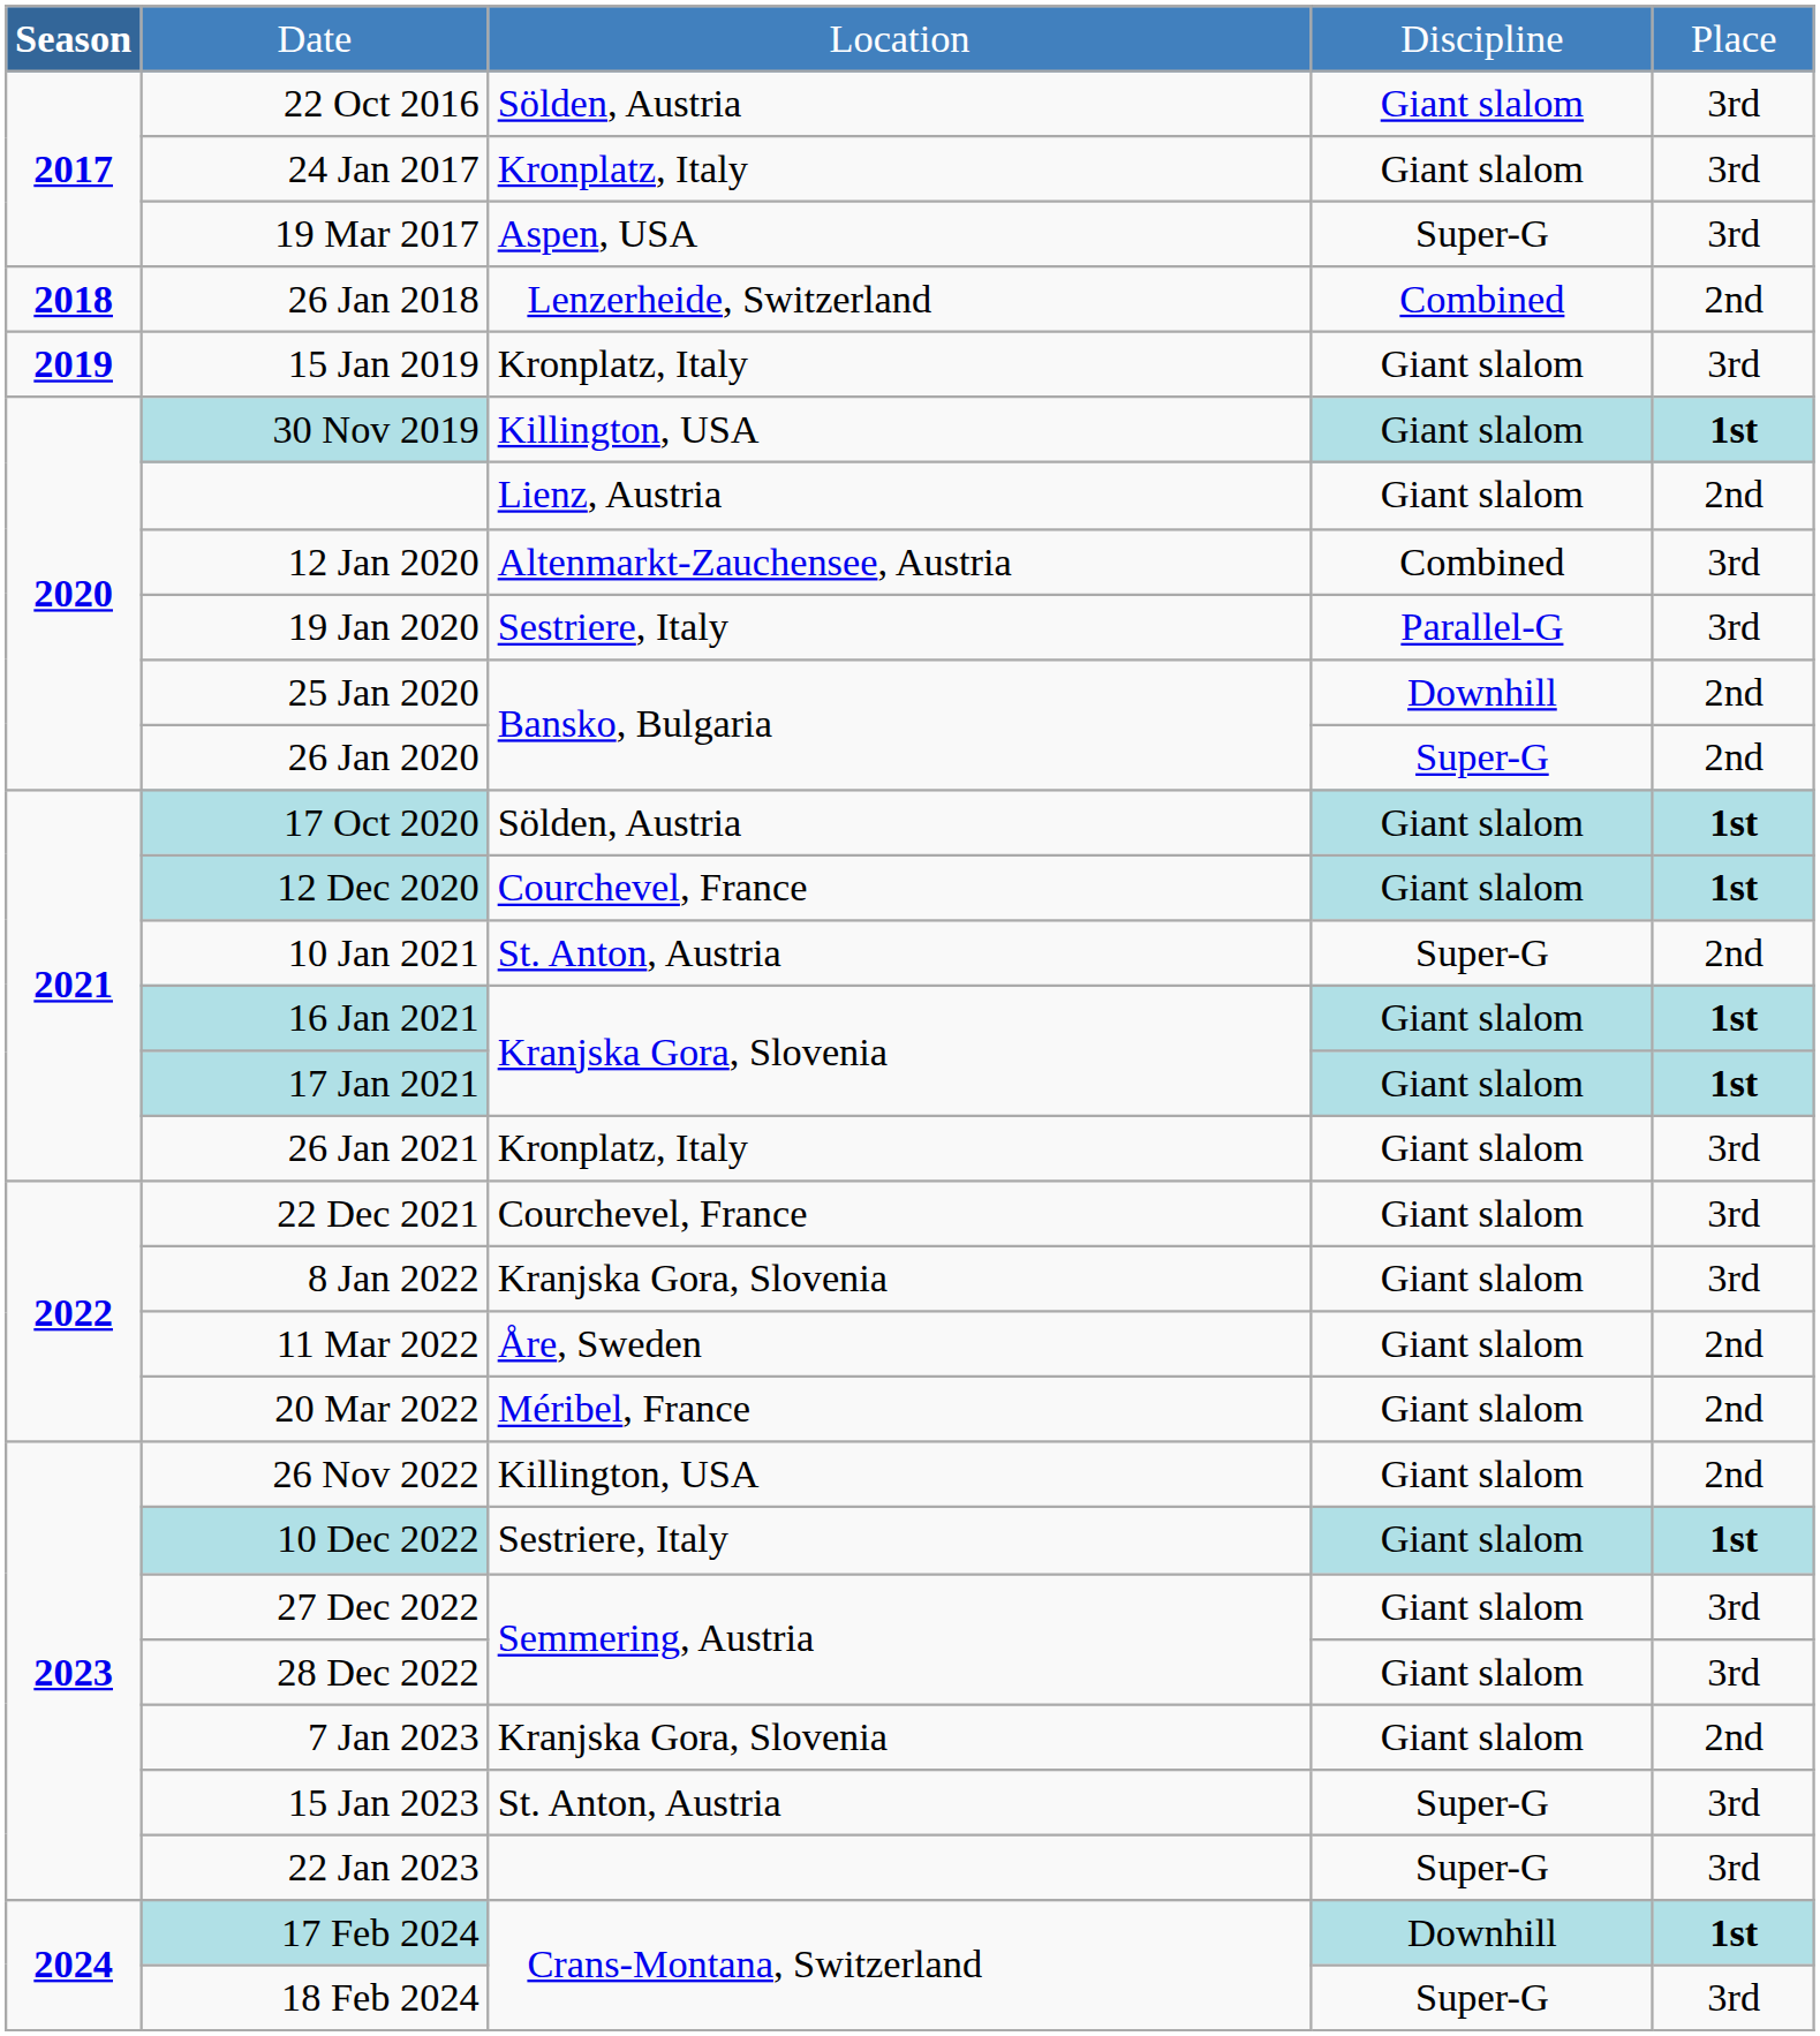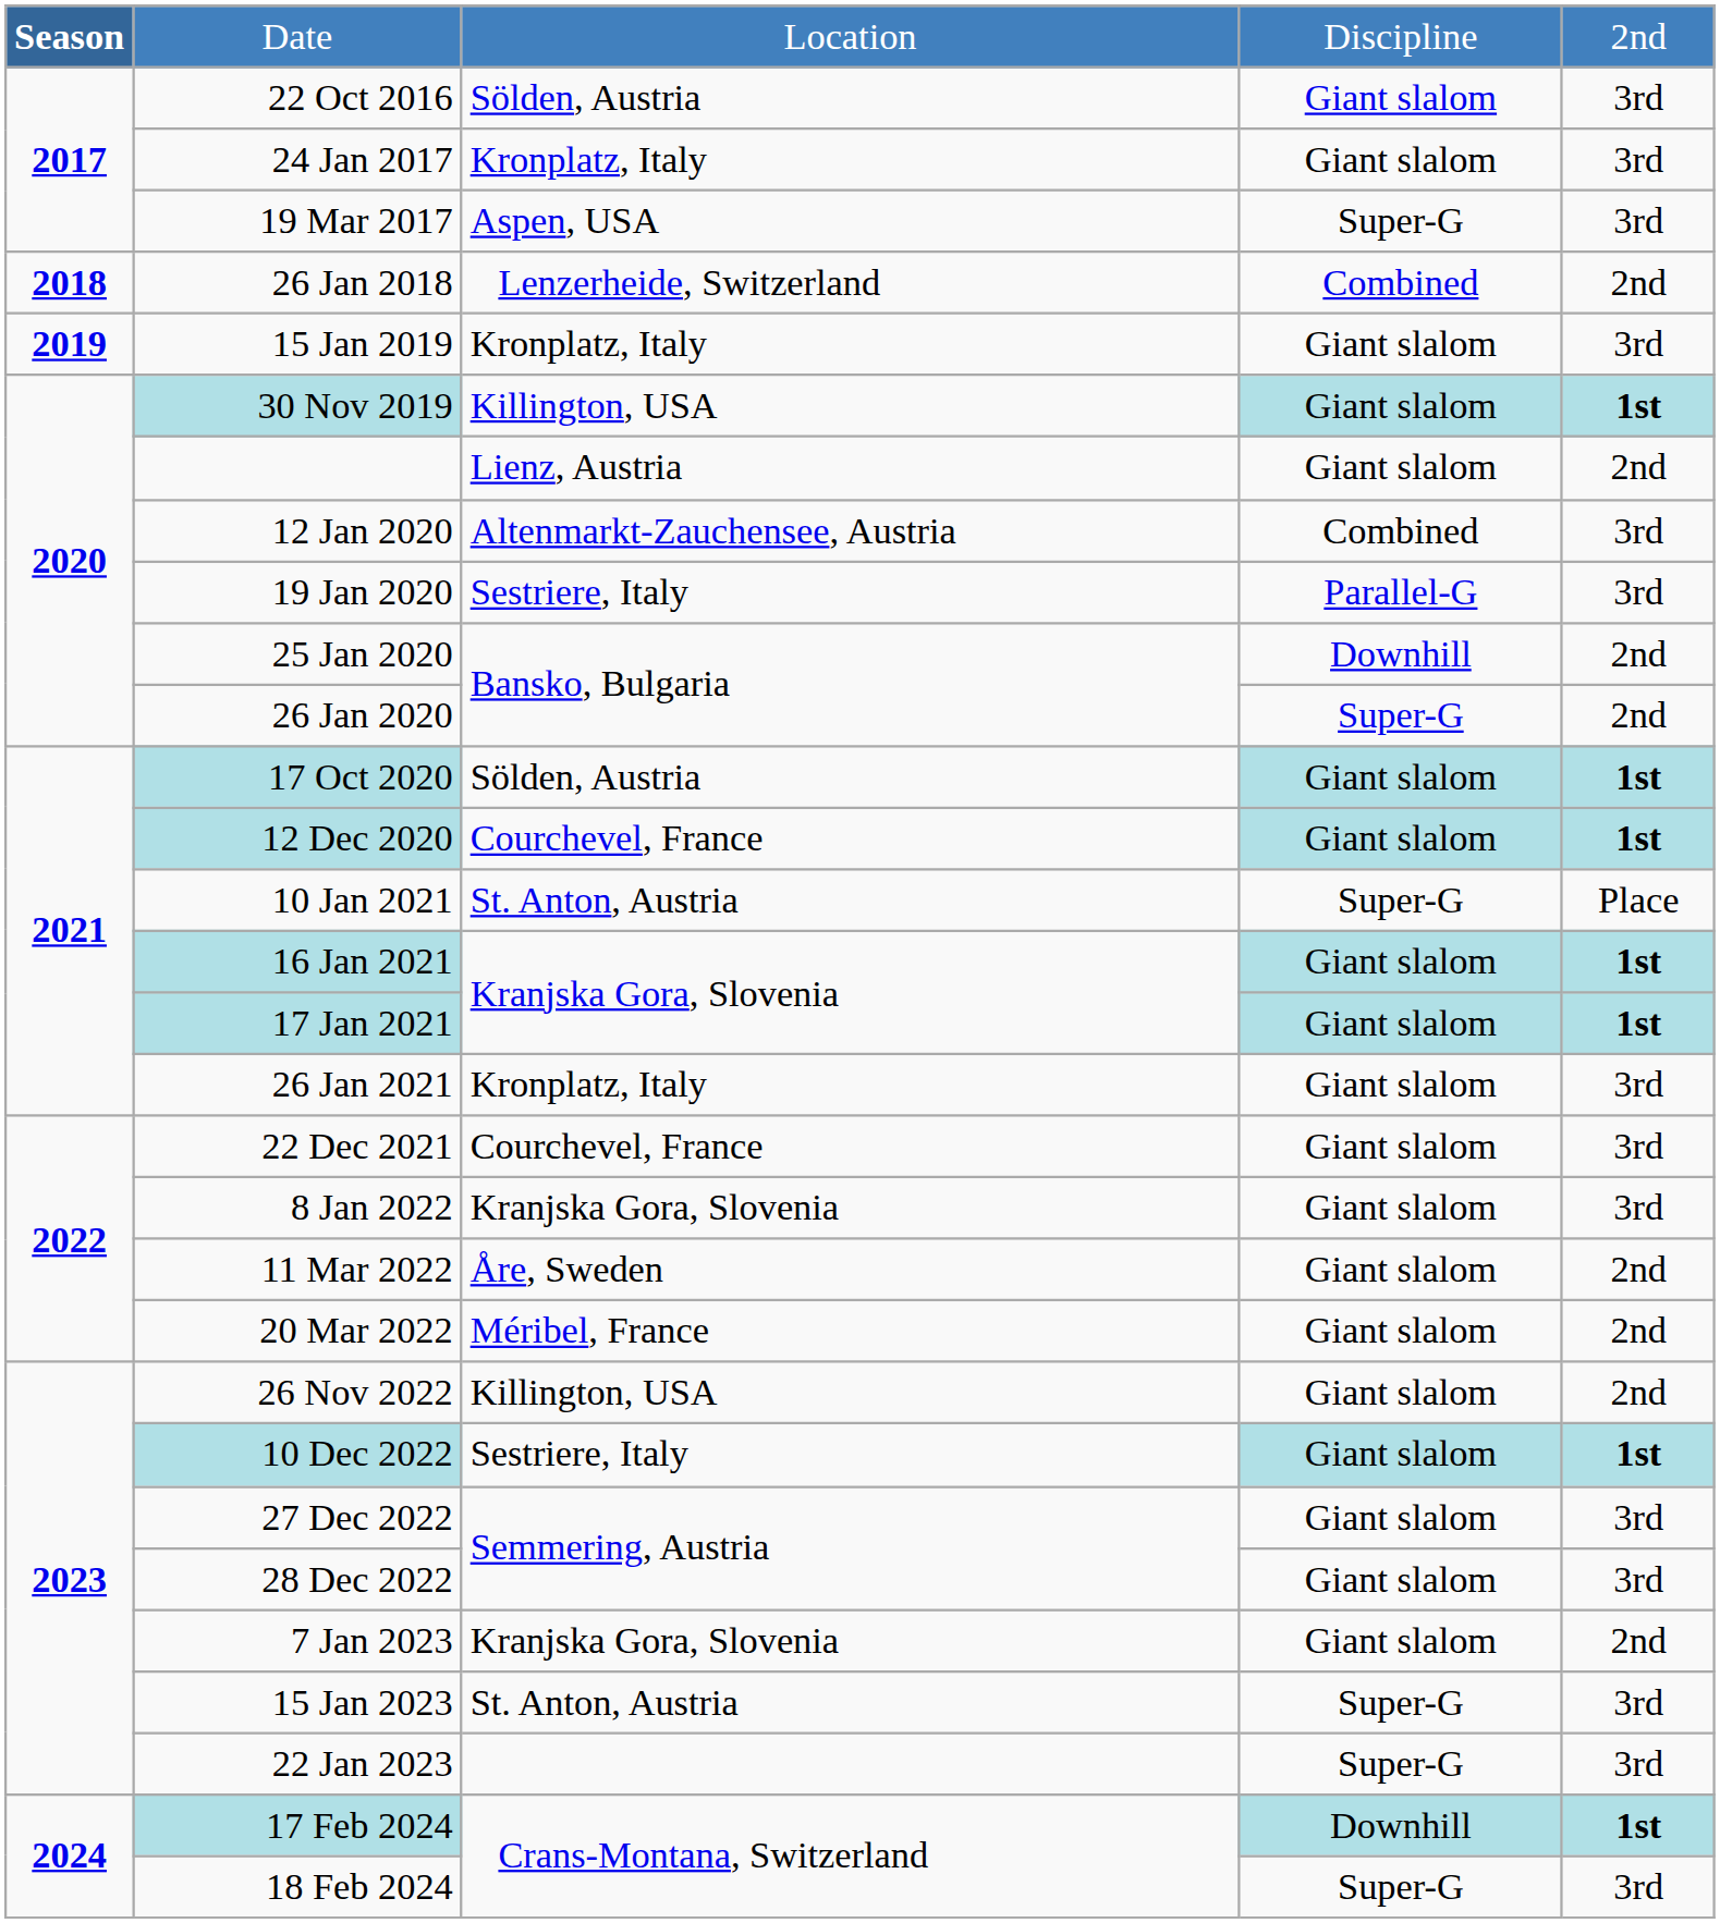Date | column 5: Place -> 2nd
10 Jan 2021 | column 5: 2nd -> Place
